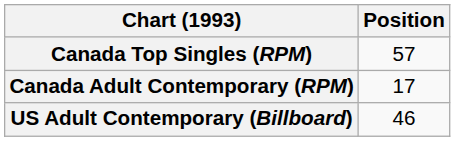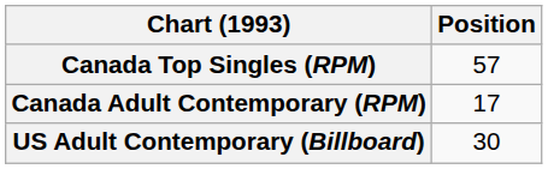US Adult Contemporary (Billboard) | Position: 46 -> 30
